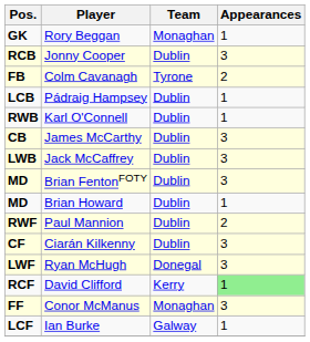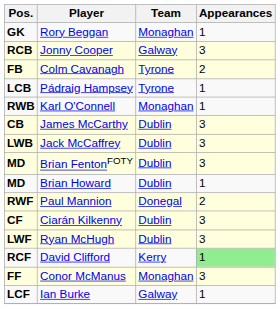Jonny Cooper | Team: Dublin -> Galway
Pádraig Hampsey | Team: Dublin -> Tyrone
Karl O'Connell | Team: Dublin -> Monaghan
Paul Mannion | Team: Dublin -> Donegal
Ryan McHugh | Team: Donegal -> Dublin
